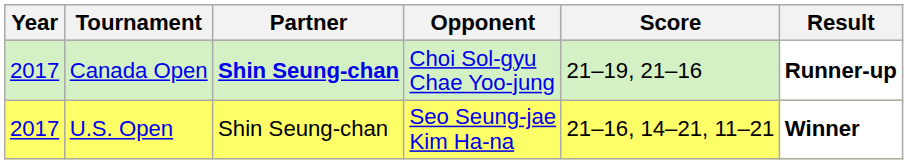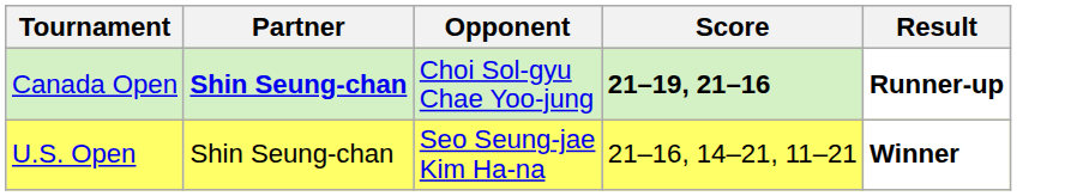- column: Year | 2017 | 2017
Canada Open | Score: normal -> bold
